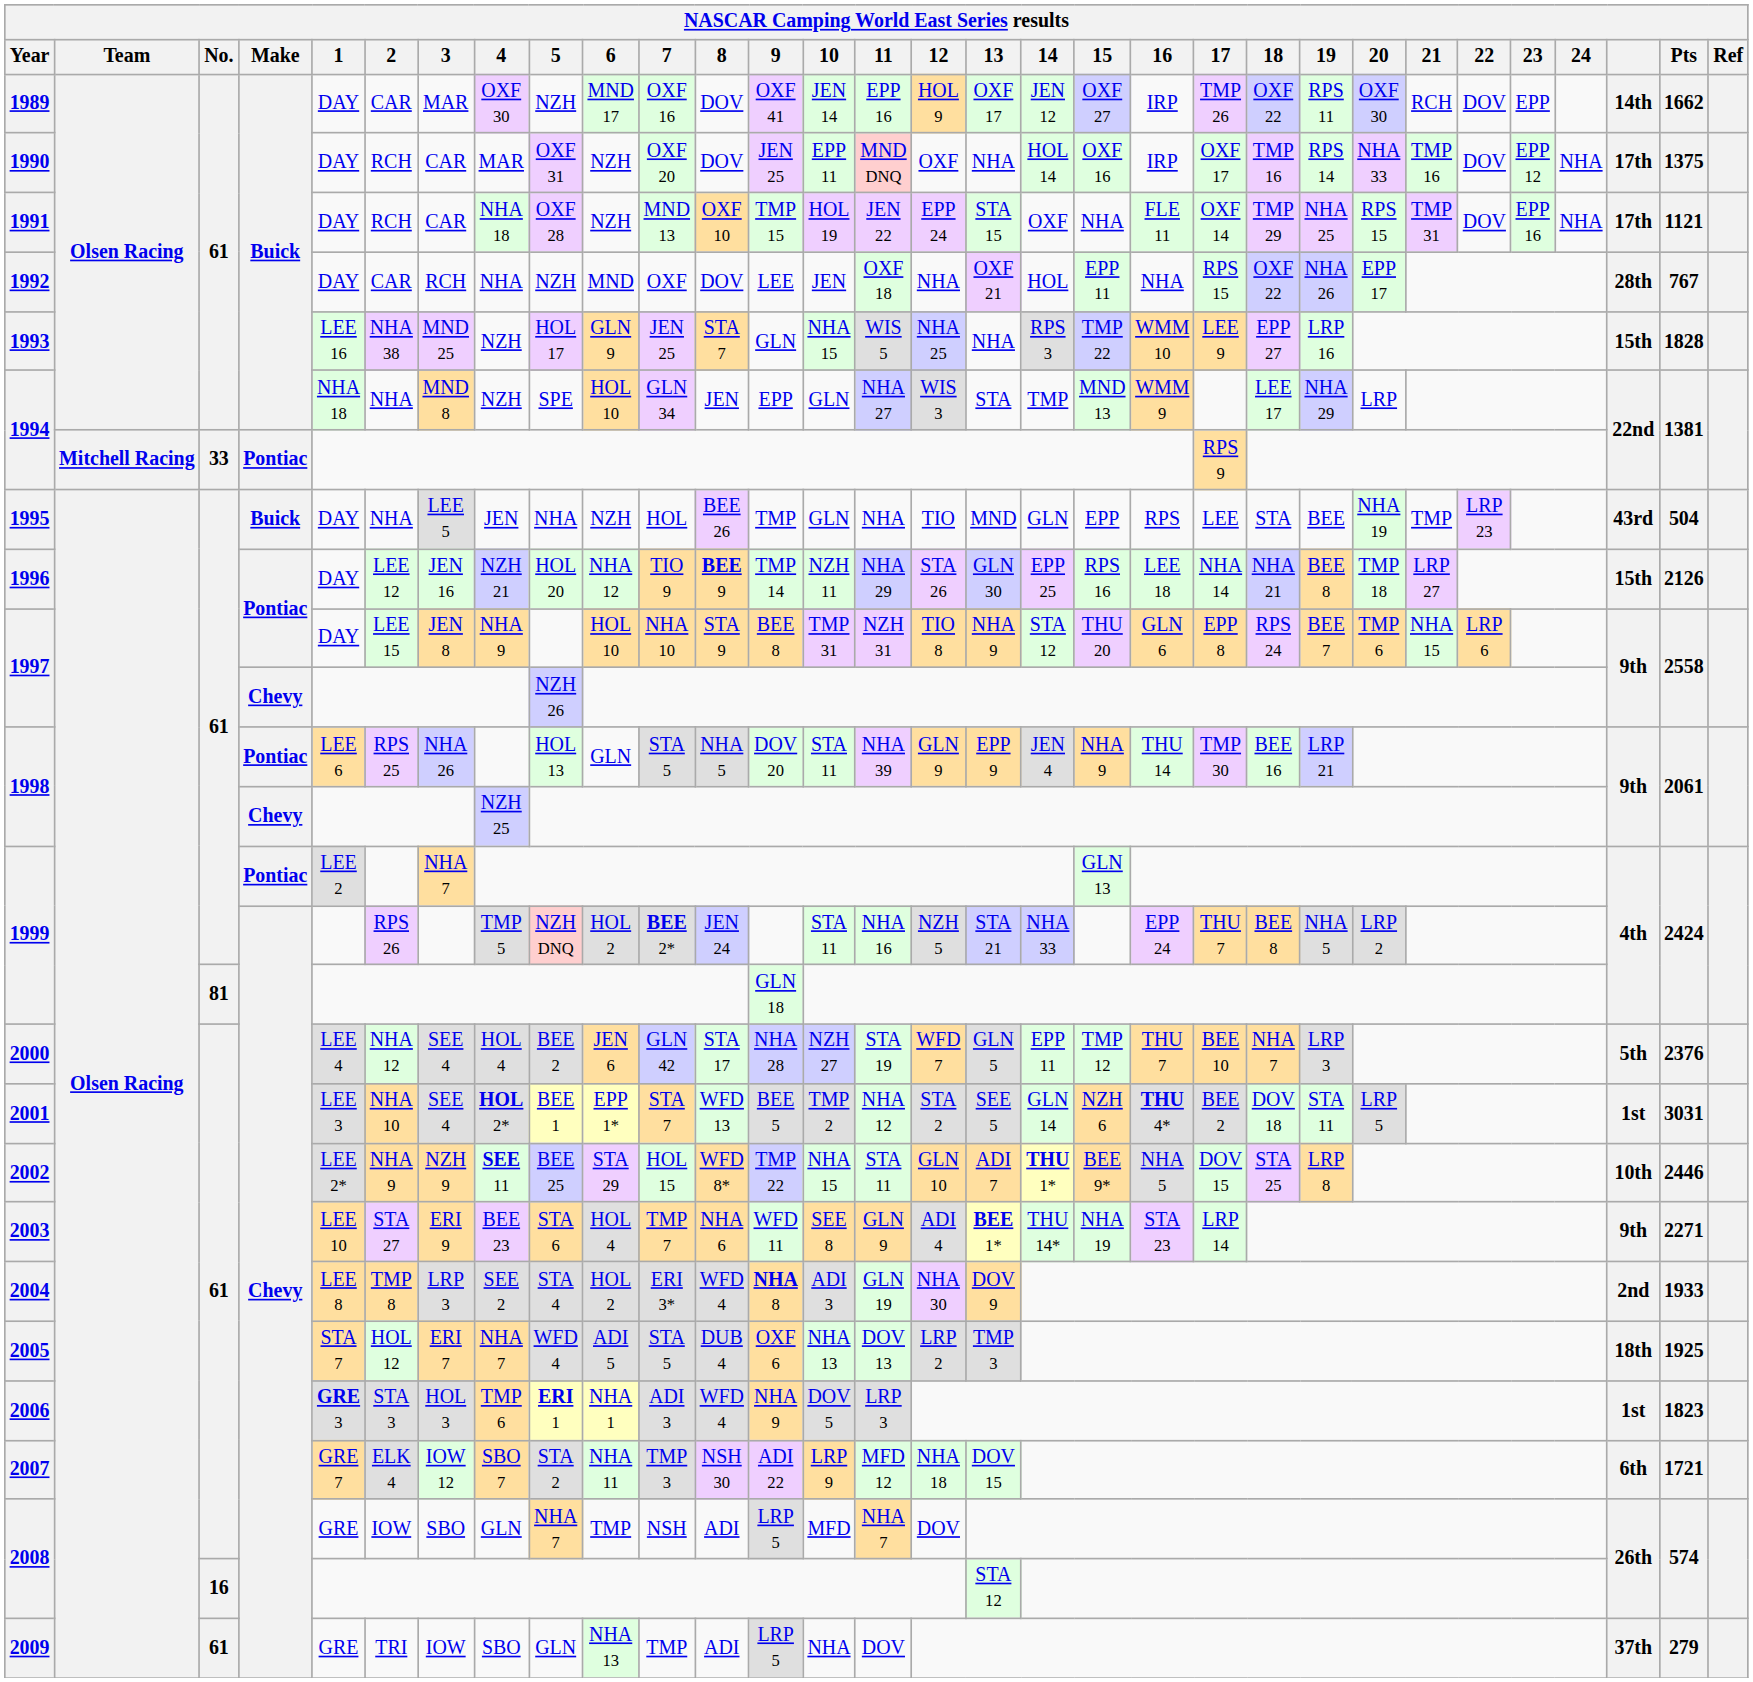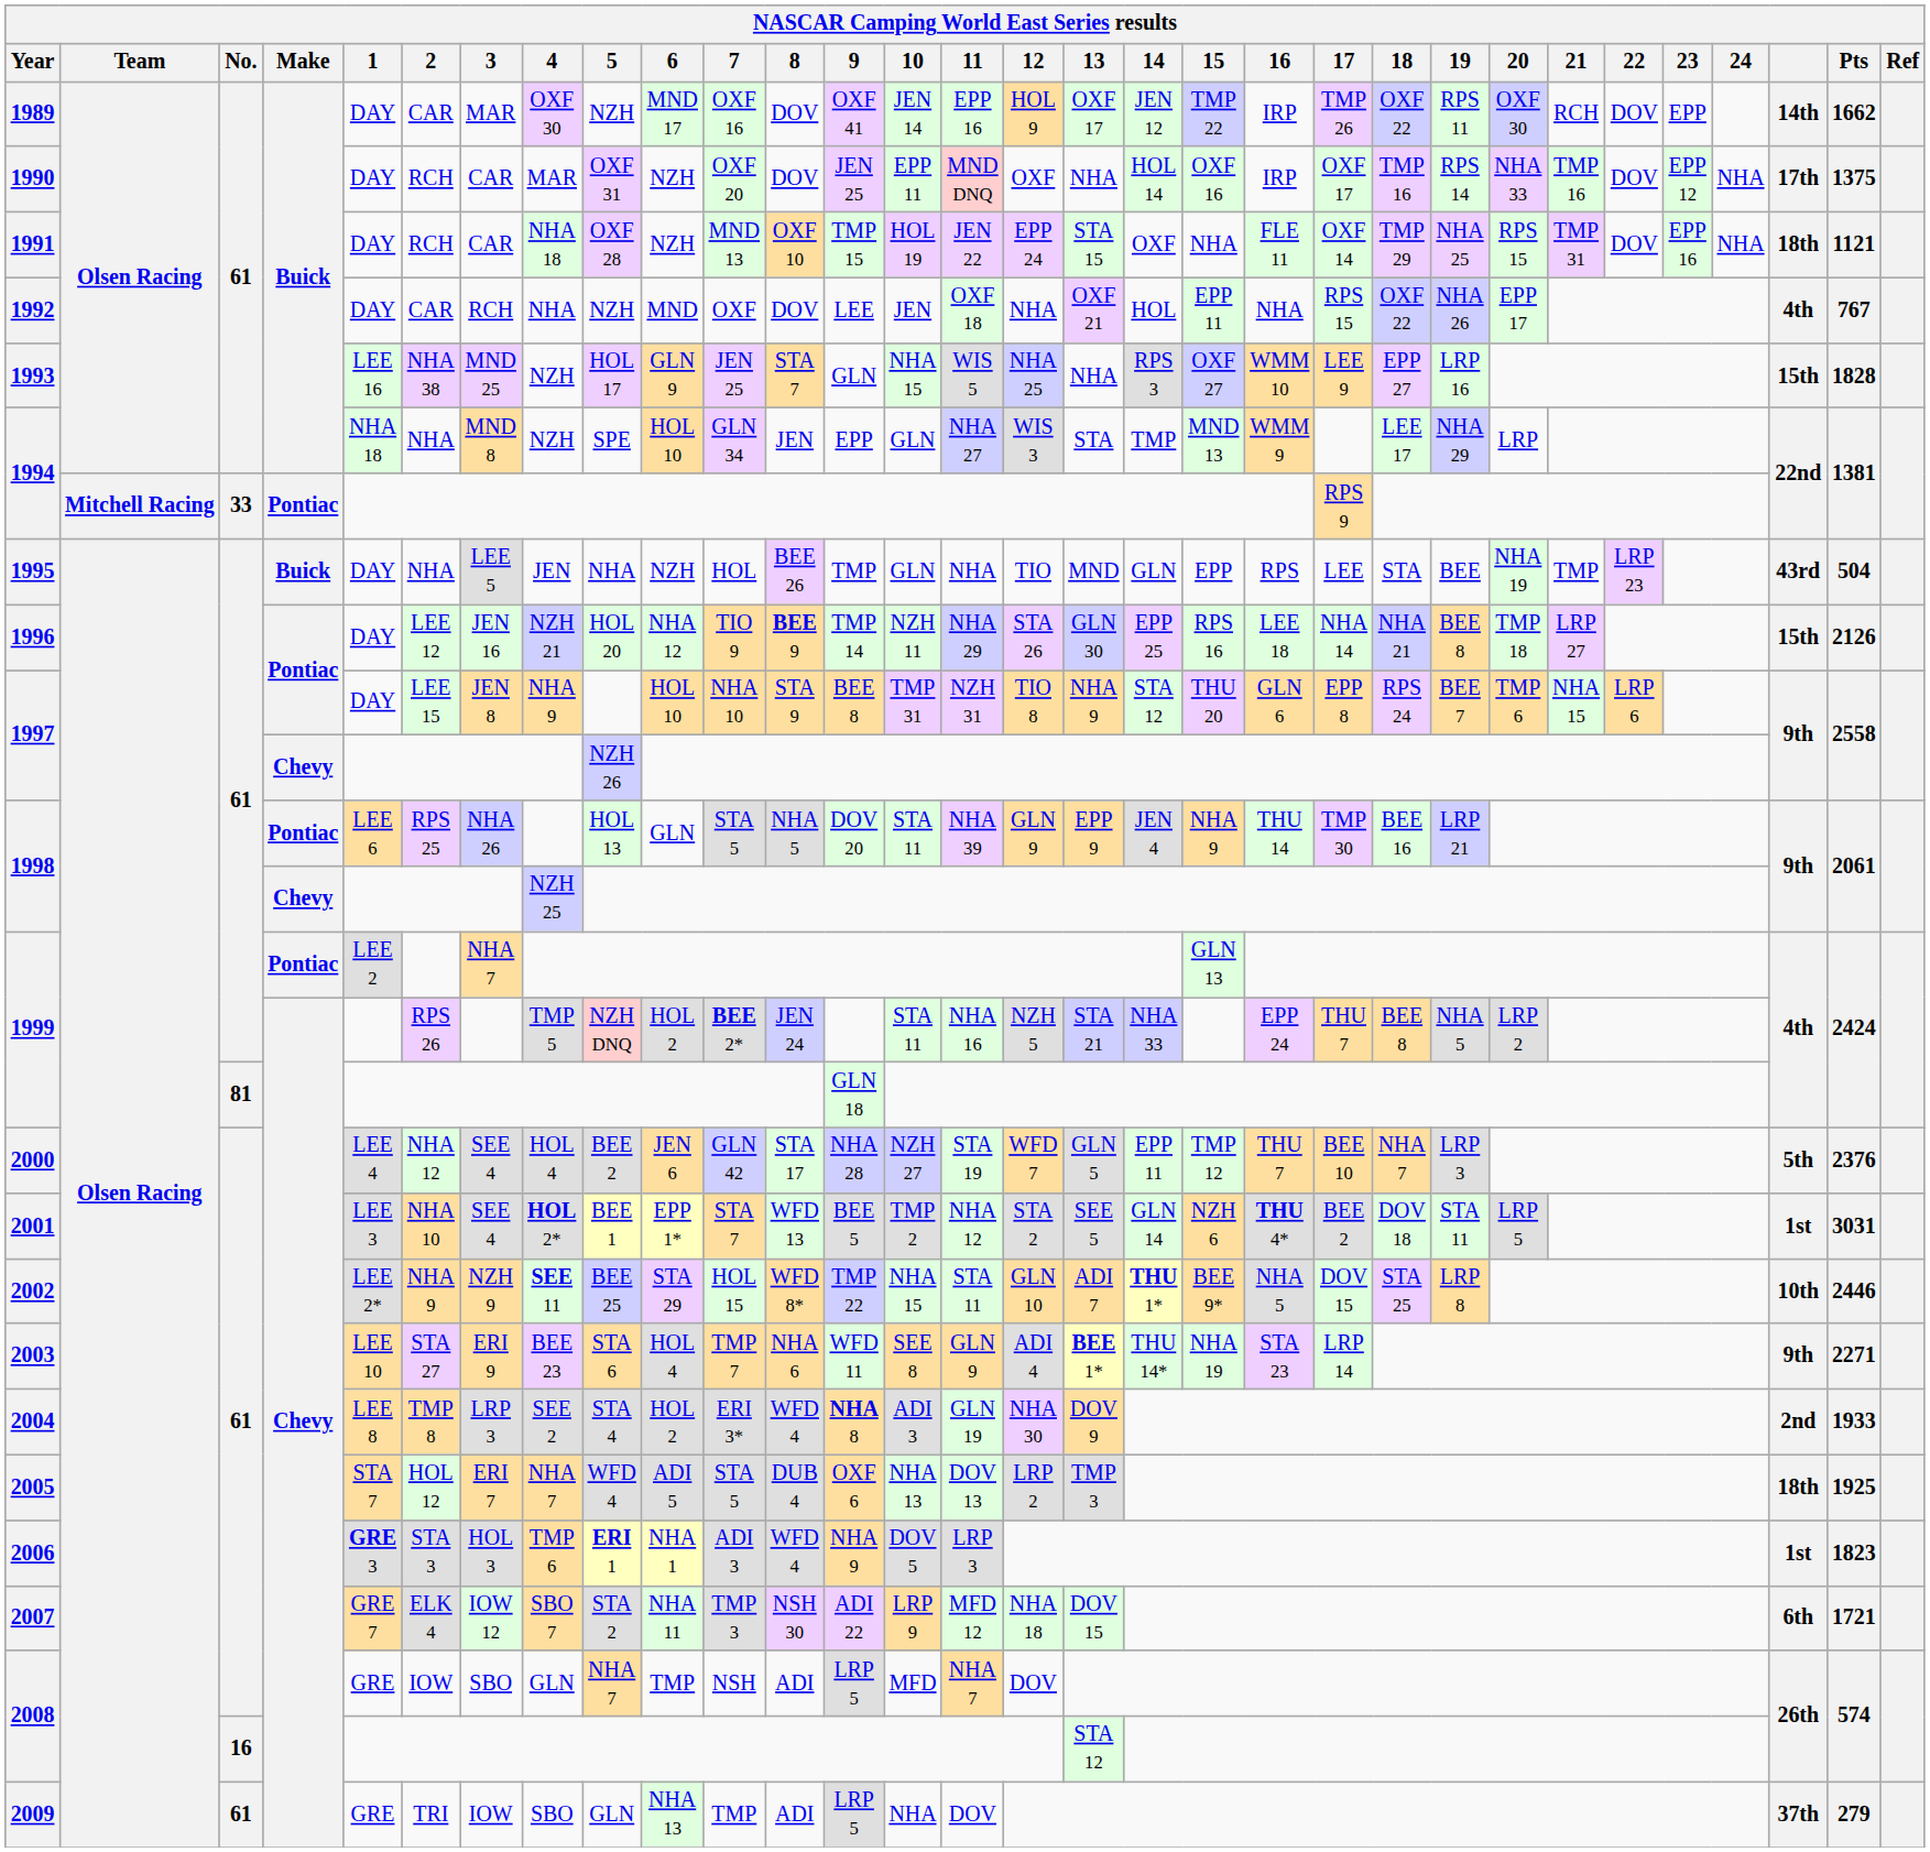1989 | 15: OXF 27 -> TMP 22
1991 | column 29: 17th -> 18th
1992 | column 29: 28th -> 4th
1993 | 15: TMP 22 -> OXF 27
